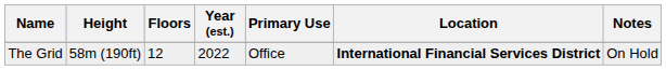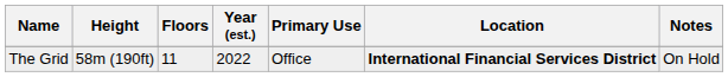The Grid | Floors: 12 -> 11
